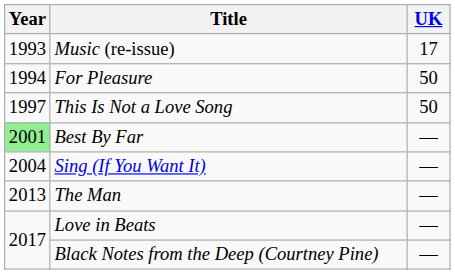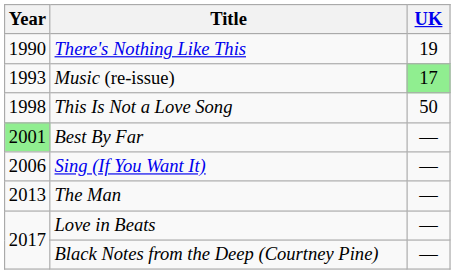+ row: 1990 | There's Nothing Like This | 19
Music (re-issue) | UK: no background -> lightgreen background
- row: 1994 | For Pleasure | 50
This Is Not a Love Song | Year: 1997 -> 1998
Sing (If You Want It) | Year: 2004 -> 2006
